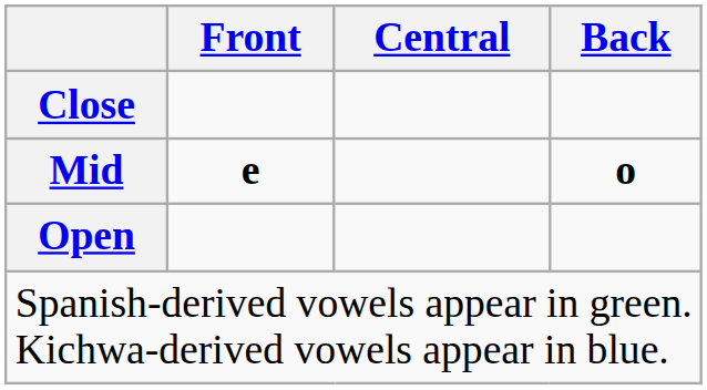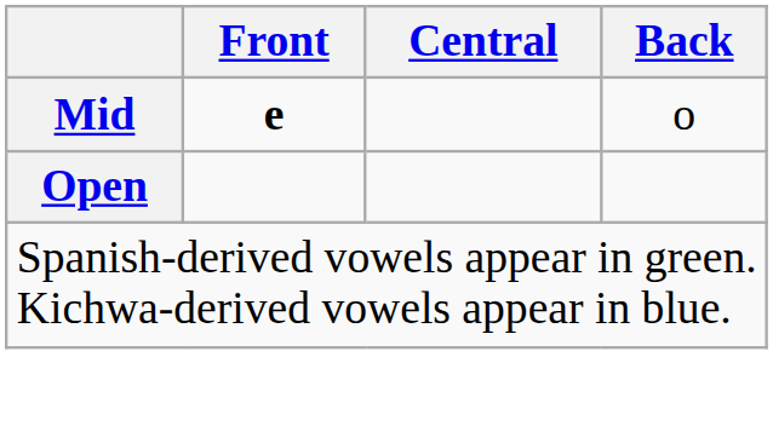- row: Close
Mid | Back: bold -> normal
